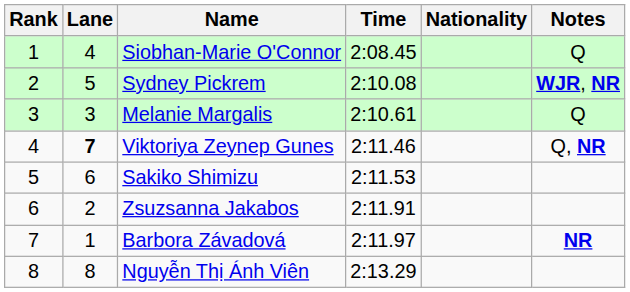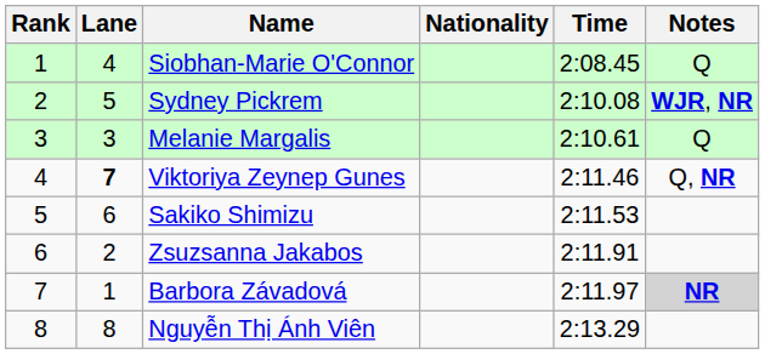columns swapped: Nationality <-> Time
Barbora Závadová | Notes: no background -> lightgrey background
